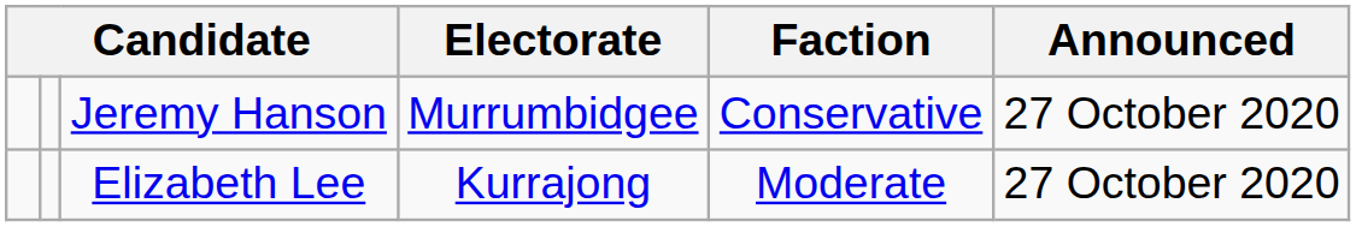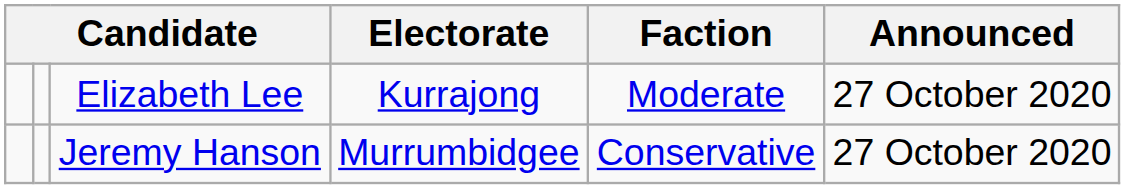rows swapped: Elizabeth Lee <-> Jeremy Hanson
